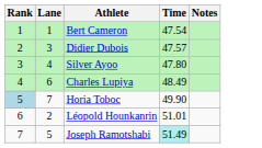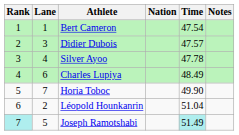+ column: Nation
Silver Ayoo | Time: 47.80 -> 47.78
Horia Toboc | Rank: lightblue background -> no background
Léopold Hounkanrin | Time: 51.01 -> 51.04
Joseph Ramotshabi | Rank: no background -> paleturquoise background
